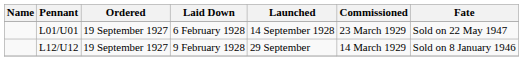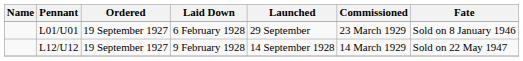L01/U01 | Launched: 14 September 1928 -> 29 September
L01/U01 | Fate: Sold on 22 May 1947 -> Sold on 8 January 1946
L12/U12 | Launched: 29 September -> 14 September 1928
L12/U12 | Fate: Sold on 8 January 1946 -> Sold on 22 May 1947
